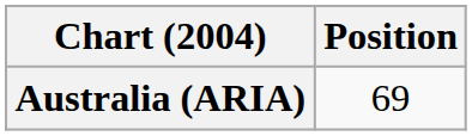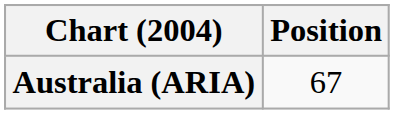Australia (ARIA) | Position: 69 -> 67
